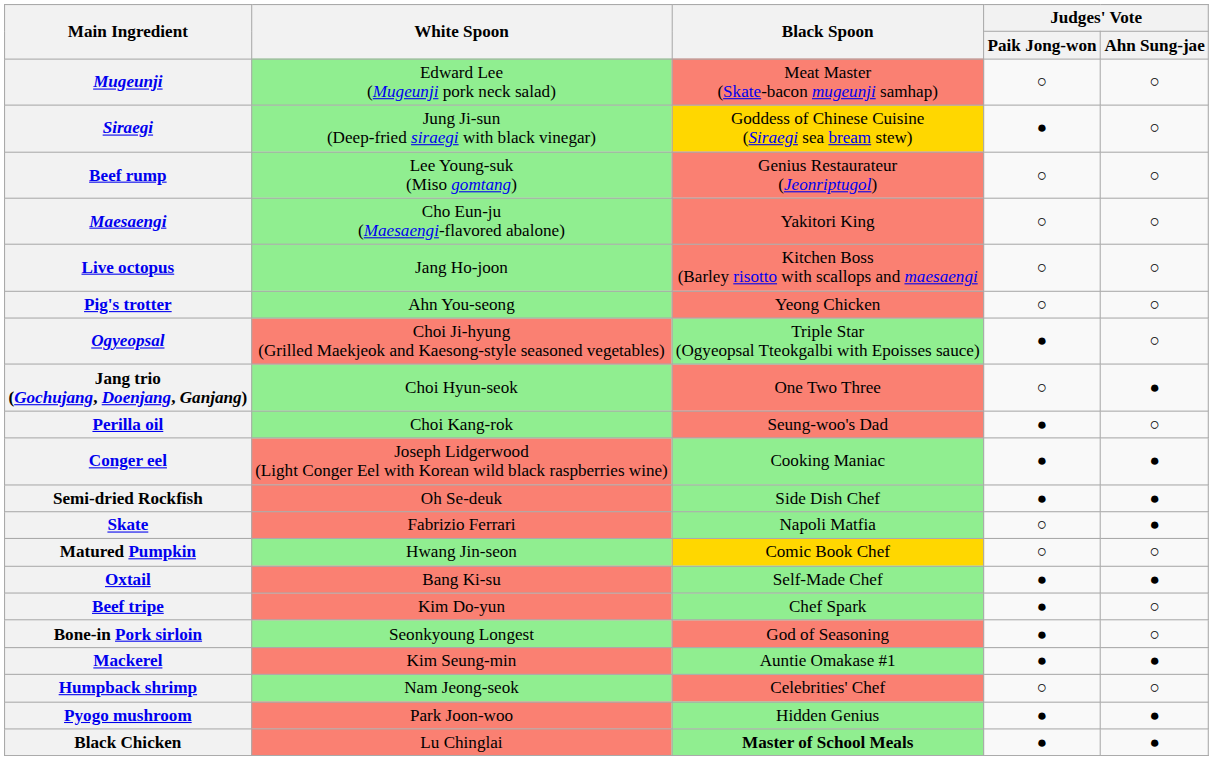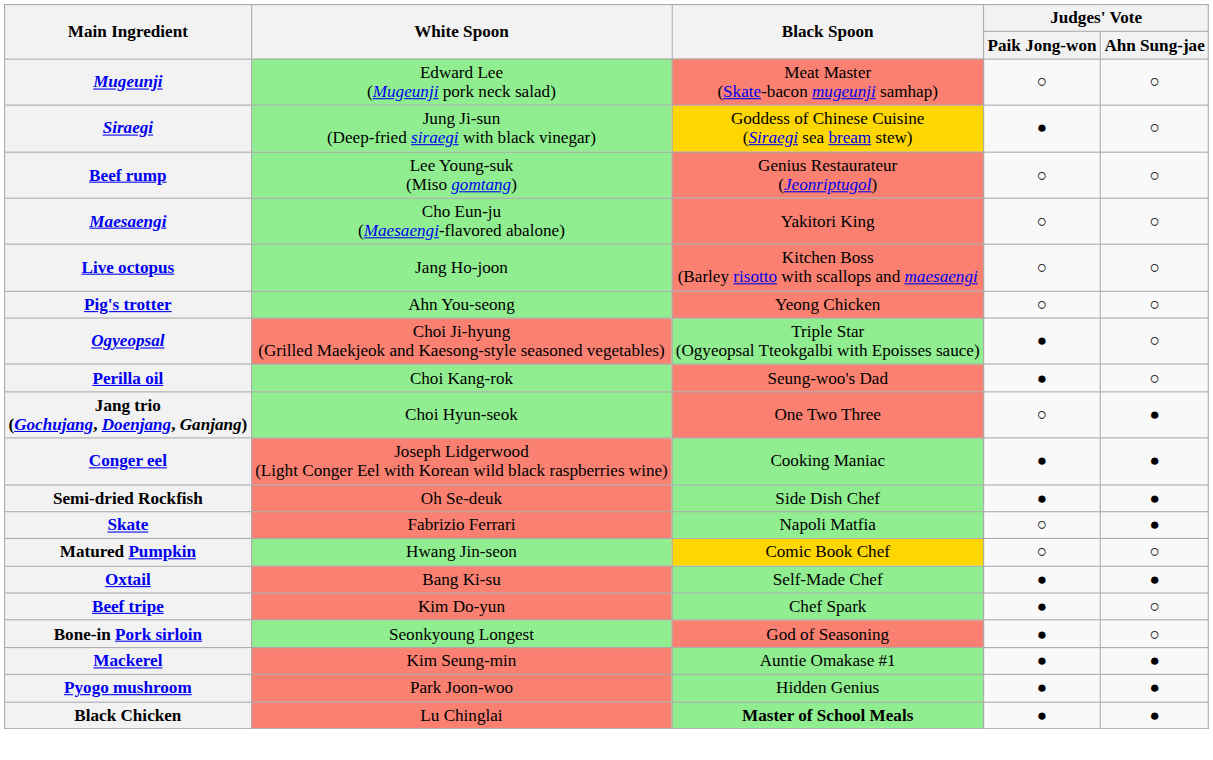rows swapped: Perilla oil <-> Jang trio (Gochujang, Doenjang, Ganjang)
- row: Humpback shrimp | Nam Jeong-seok | Celebrities' Chef | ○ | ○
